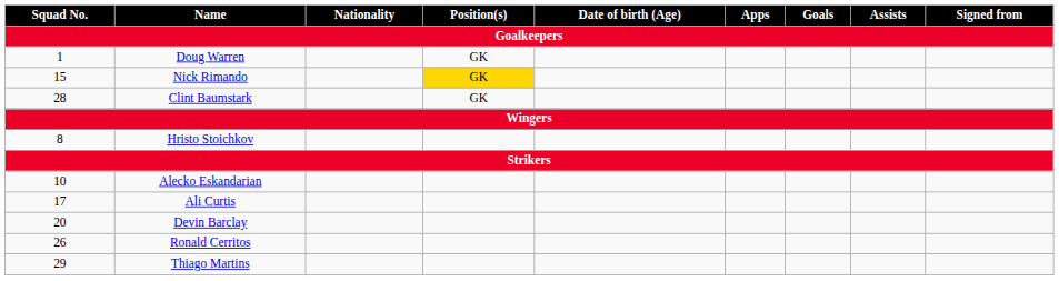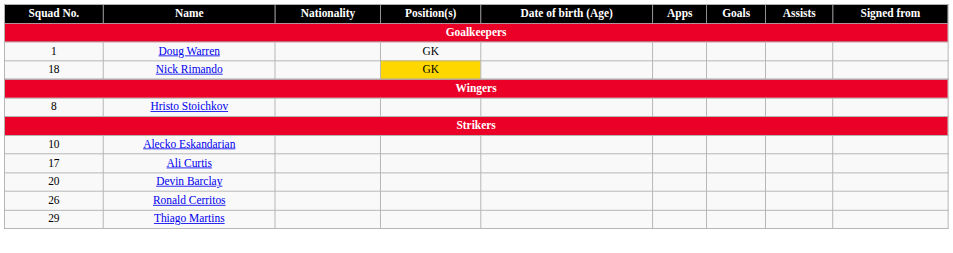Nick Rimando | Squad No.: 15 -> 18
- row: 28 | Clint Baumstark | GK
